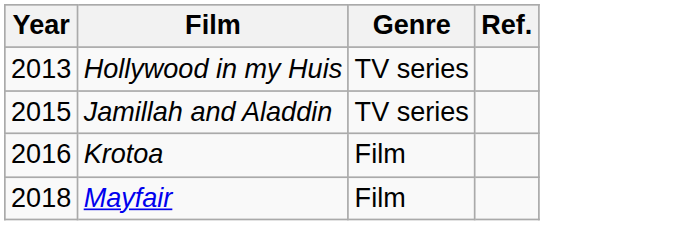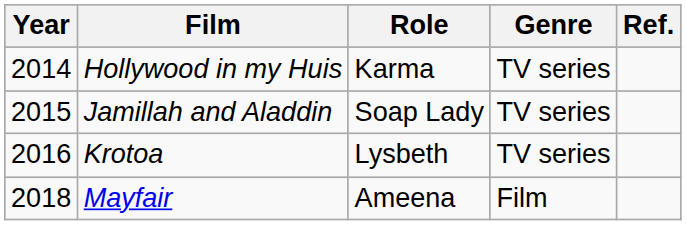+ column: Role | Karma | Soap Lady | Lysbeth | Ameena
Hollywood in my Huis | Year: 2013 -> 2014
Krotoa | Genre: Film -> TV series
